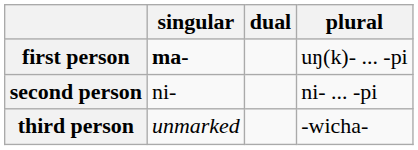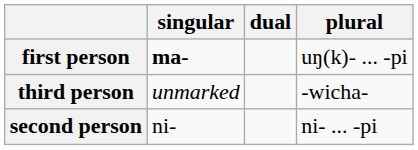rows swapped: second person <-> third person
